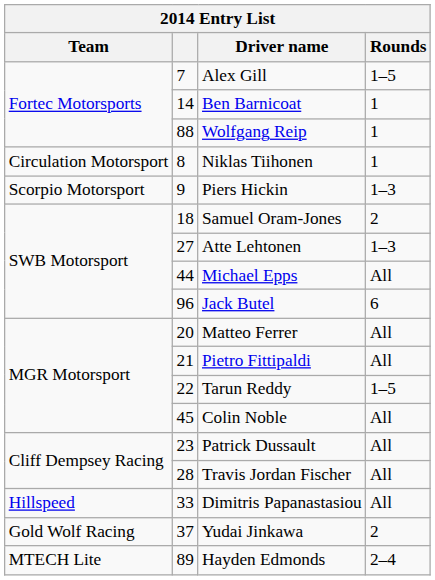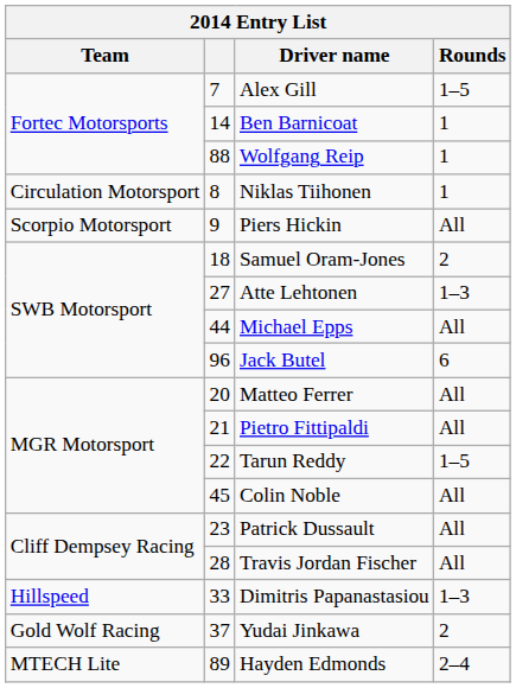Piers Hickin | Rounds: 1–3 -> All
Dimitris Papanastasiou | Rounds: All -> 1–3
